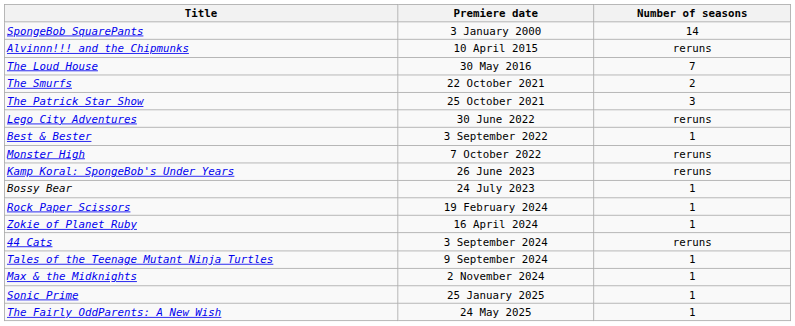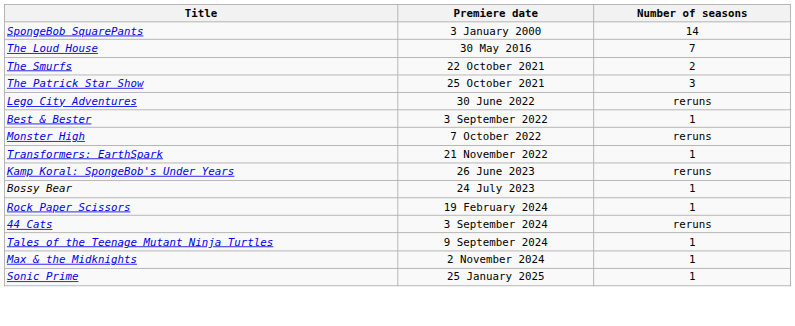- row: Alvinnn!!! and the Chipmunks | 10 April 2015 | reruns
+ row: Transformers: EarthSpark | 21 November 2022 | 1
- row: Zokie of Planet Ruby | 16 April 2024 | 1
- row: The Fairly OddParents: A New Wish | 24 May 2025 | 1
